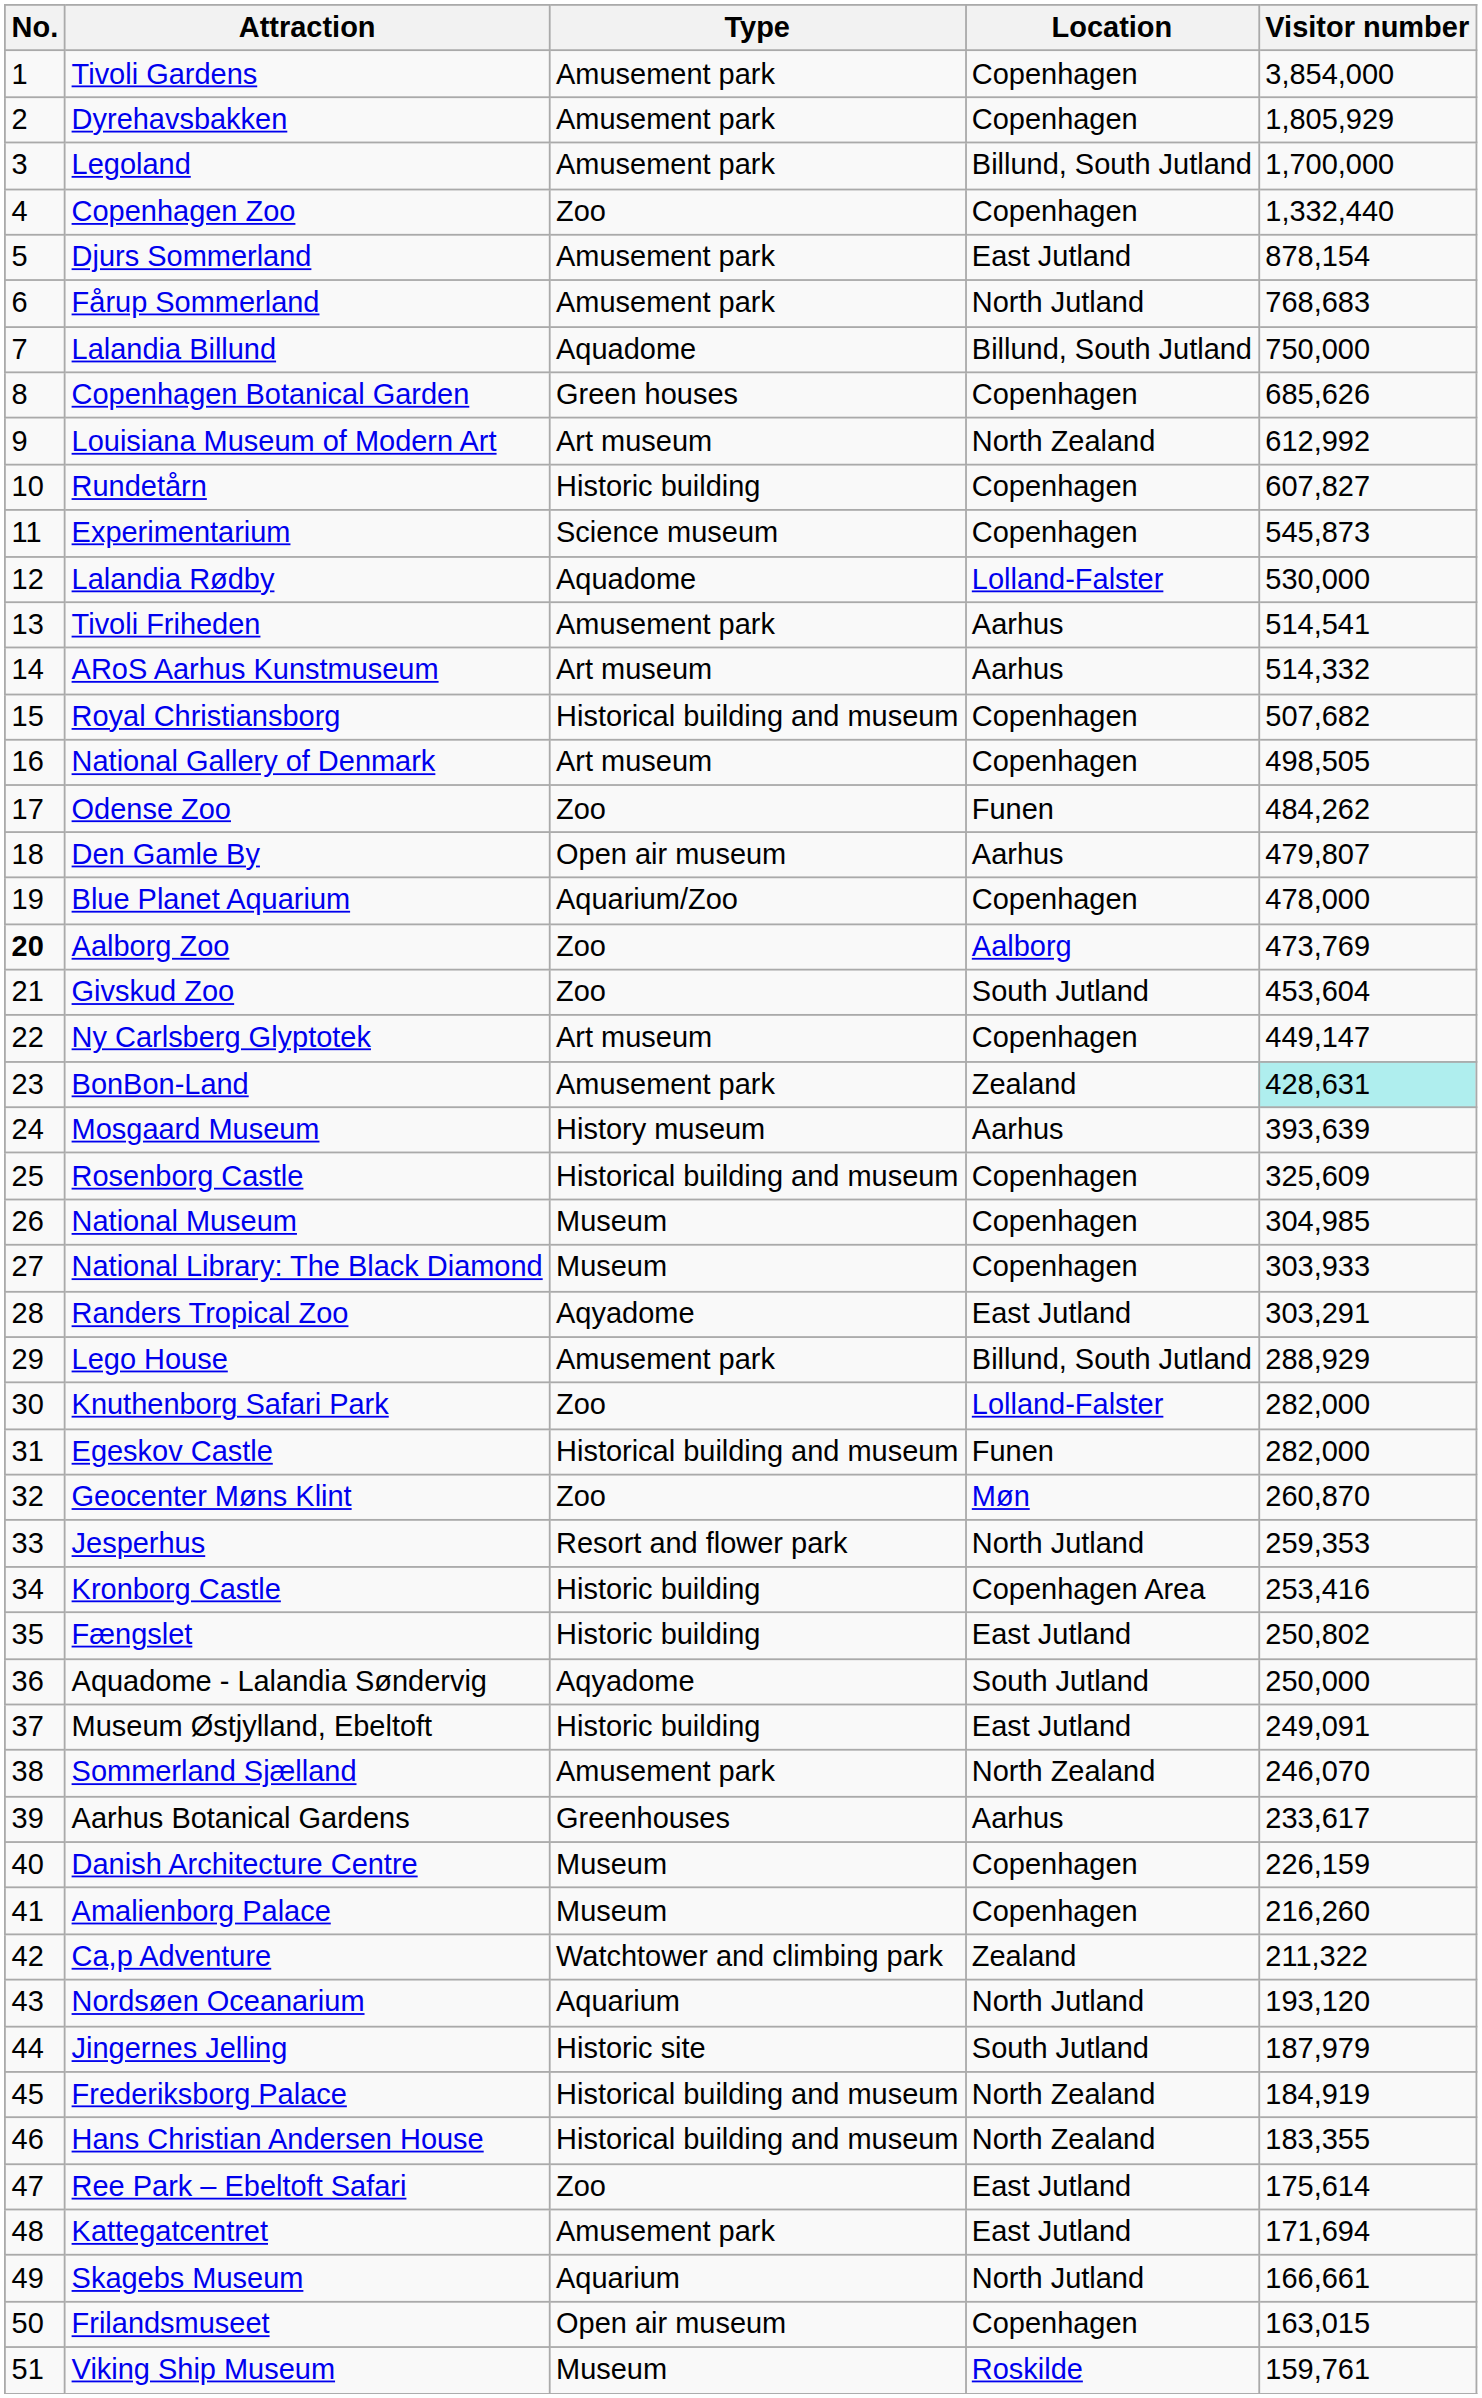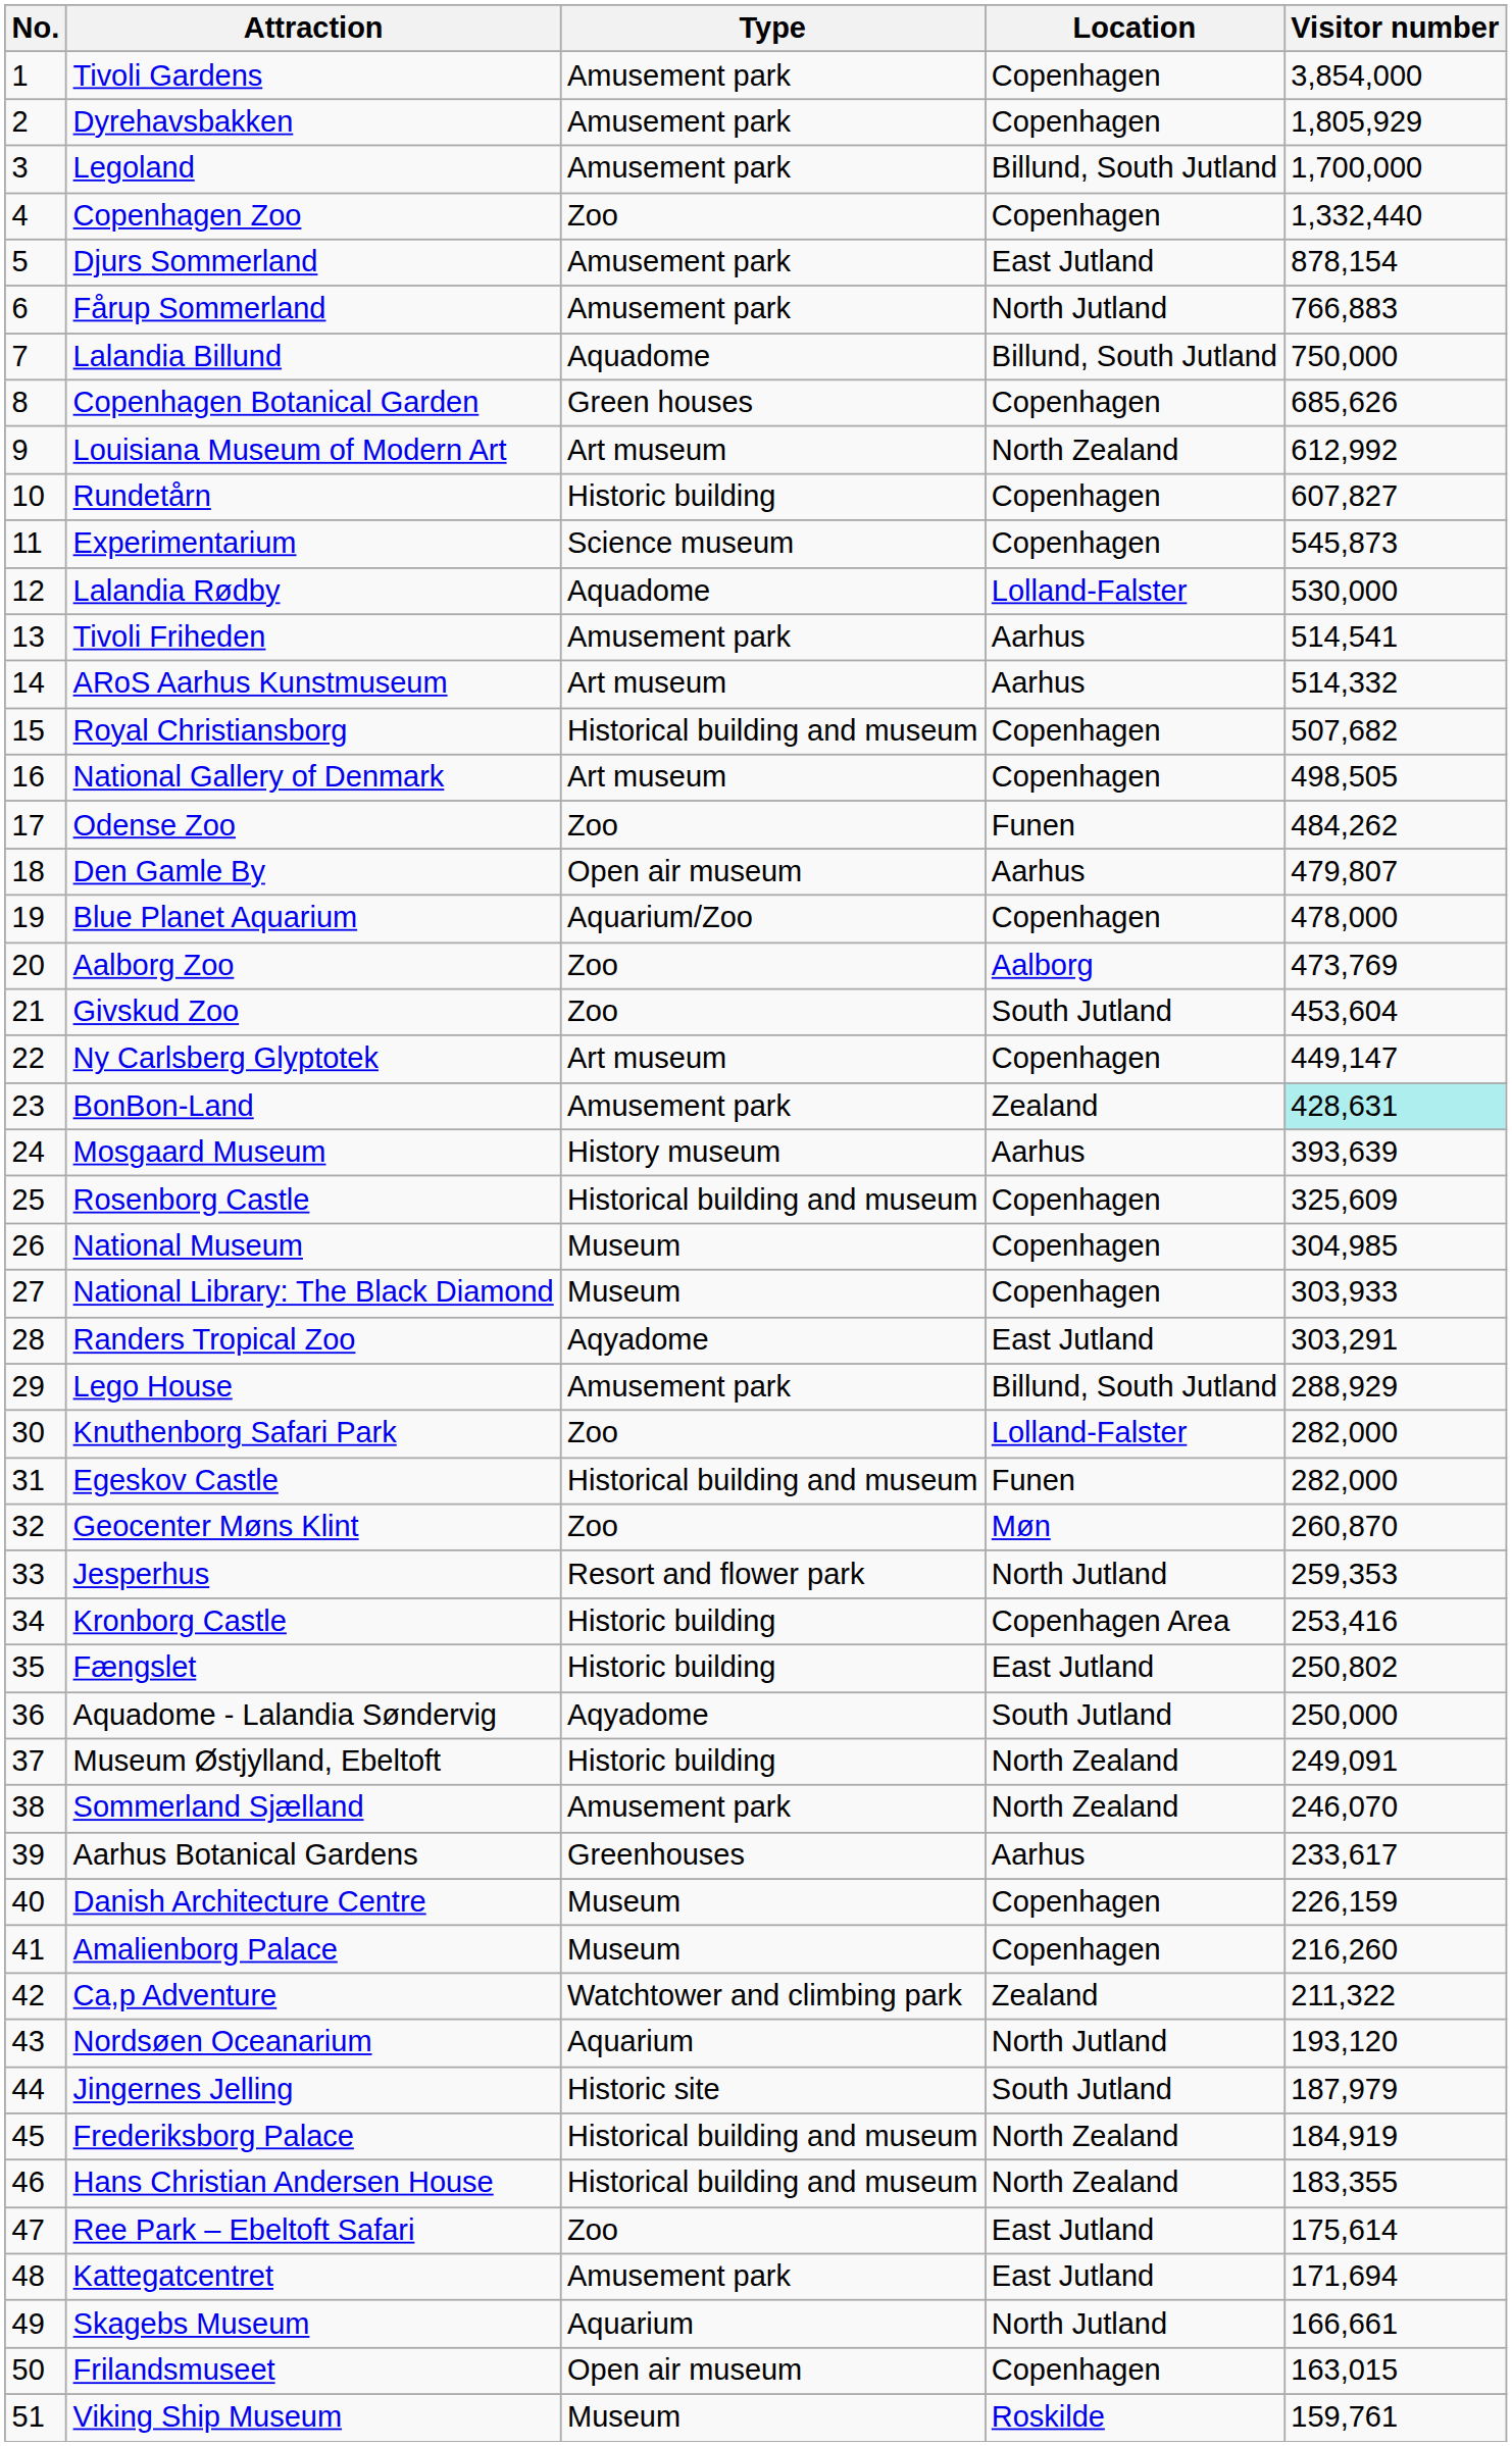Fårup Sommerland | Visitor number: 768,683 -> 766,883
Aalborg Zoo | No.: bold -> normal
Museum Østjylland, Ebeltoft | Location: East Jutland -> North Zealand
